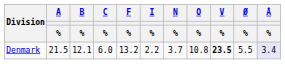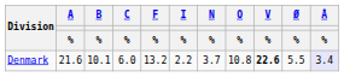Denmark | A / %: 21.5 -> 21.6
Denmark | B / %: 12.1 -> 10.1
Denmark | V / %: 23.5 -> 22.6
